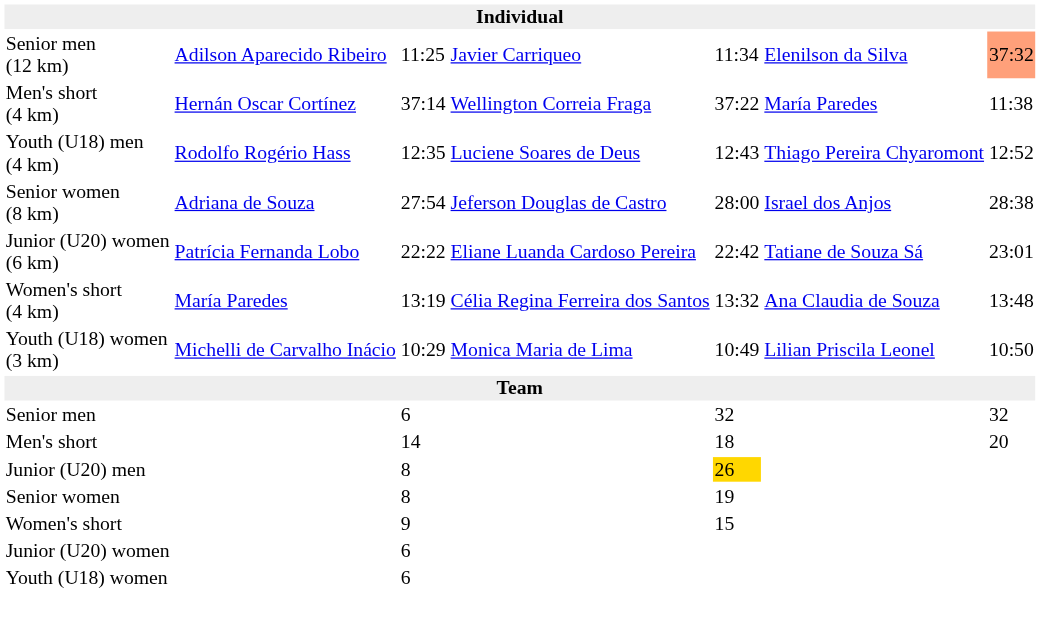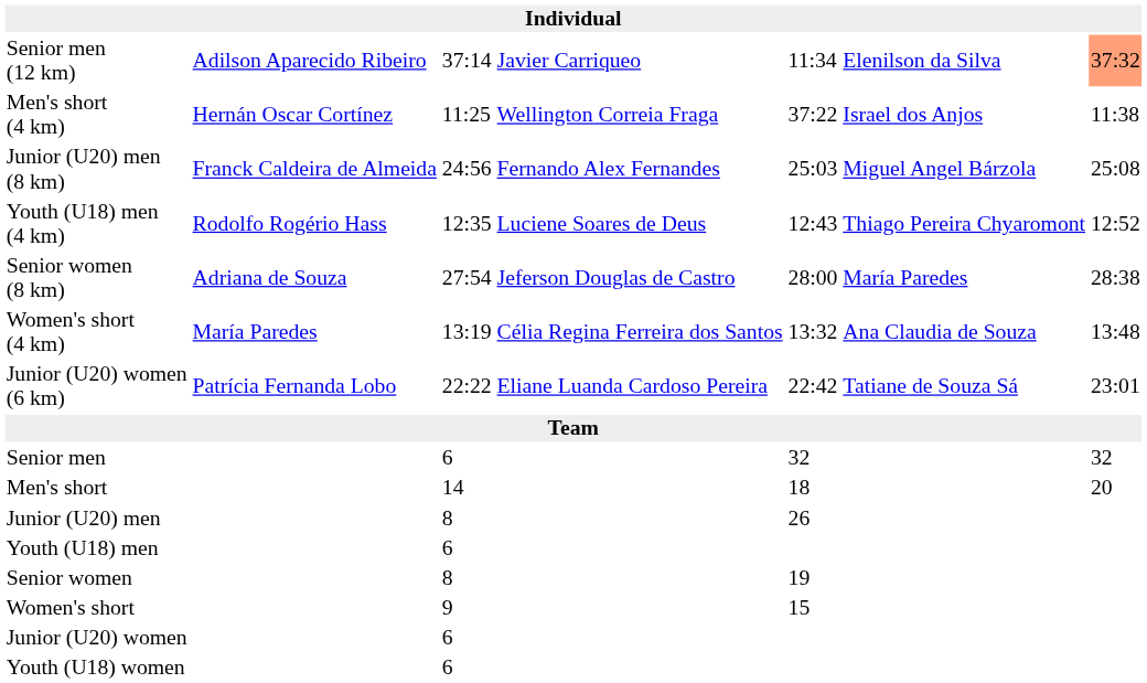Senior men (12 km) | column 3: 11:25 -> 37:14
Men's short (4 km) | column 3: 37:14 -> 11:25
Men's short (4 km) | column 6: María Paredes -> Israel dos Anjos
+ row: Junior (U20) men (8 km) | Franck Caldeira de Almeida | 24:56 | Fernando Alex Fernandes | 25:03 | Miguel Angel Bárzola | 25:08
Senior women (8 km) | column 6: Israel dos Anjos -> María Paredes
rows swapped: Women's short (4 km) <-> Junior (U20) women (6 km)
- row: Youth (U18) women (3 km) | Michelli de Carvalho Inácio | 10:29 | Monica Maria de Lima | 10:49 | Lilian Priscila Leonel | 10:50
Junior (U20) men | column 5: gold background -> no background
+ row: Youth (U18) men | 6
